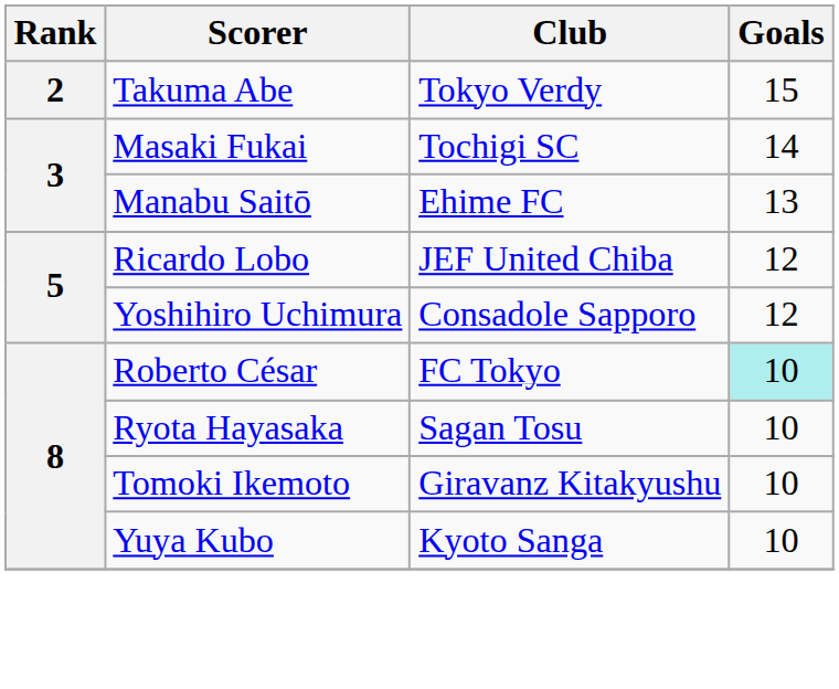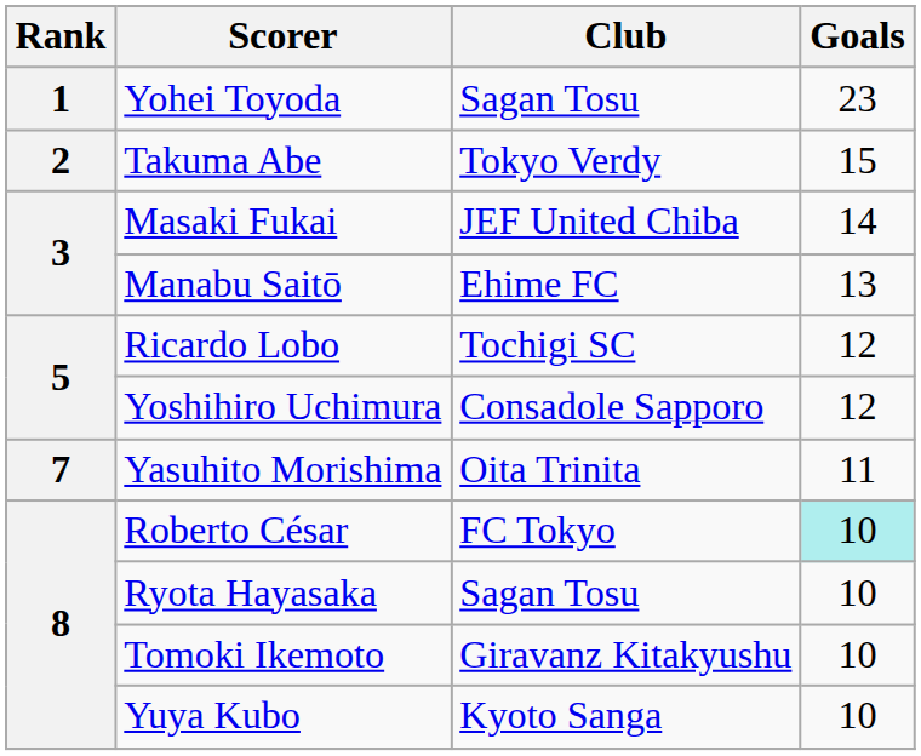+ row: 1 | Yohei Toyoda | Sagan Tosu | 23
Masaki Fukai | Club: Tochigi SC -> JEF United Chiba
Ricardo Lobo | Club: JEF United Chiba -> Tochigi SC
+ row: 7 | Yasuhito Morishima | Oita Trinita | 11
